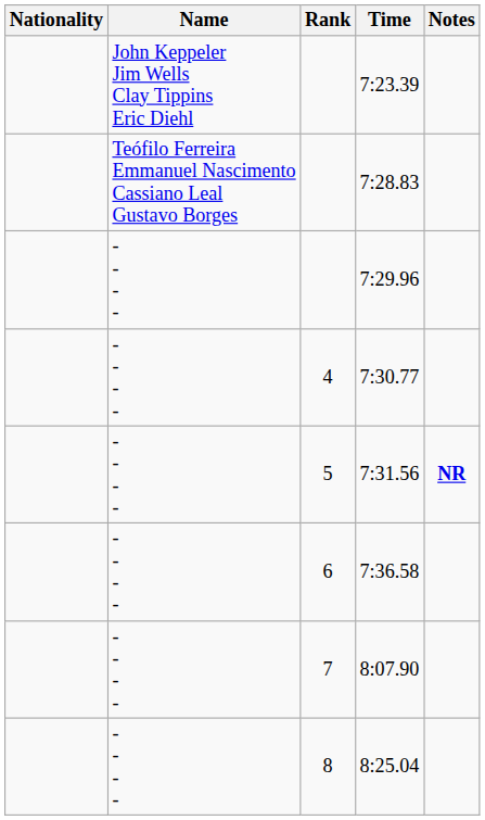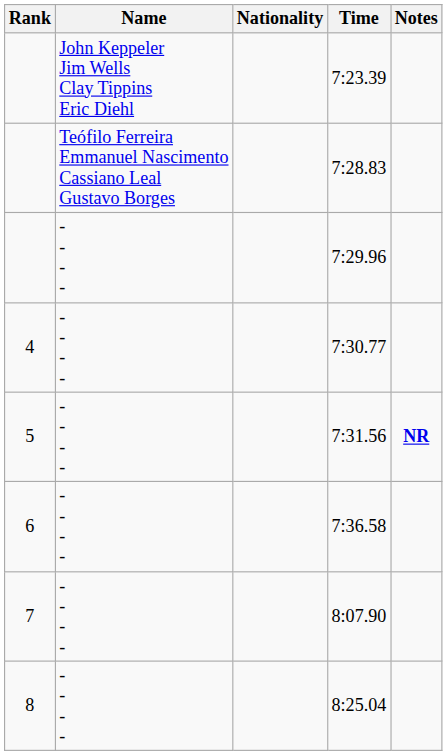columns swapped: Rank <-> Nationality
